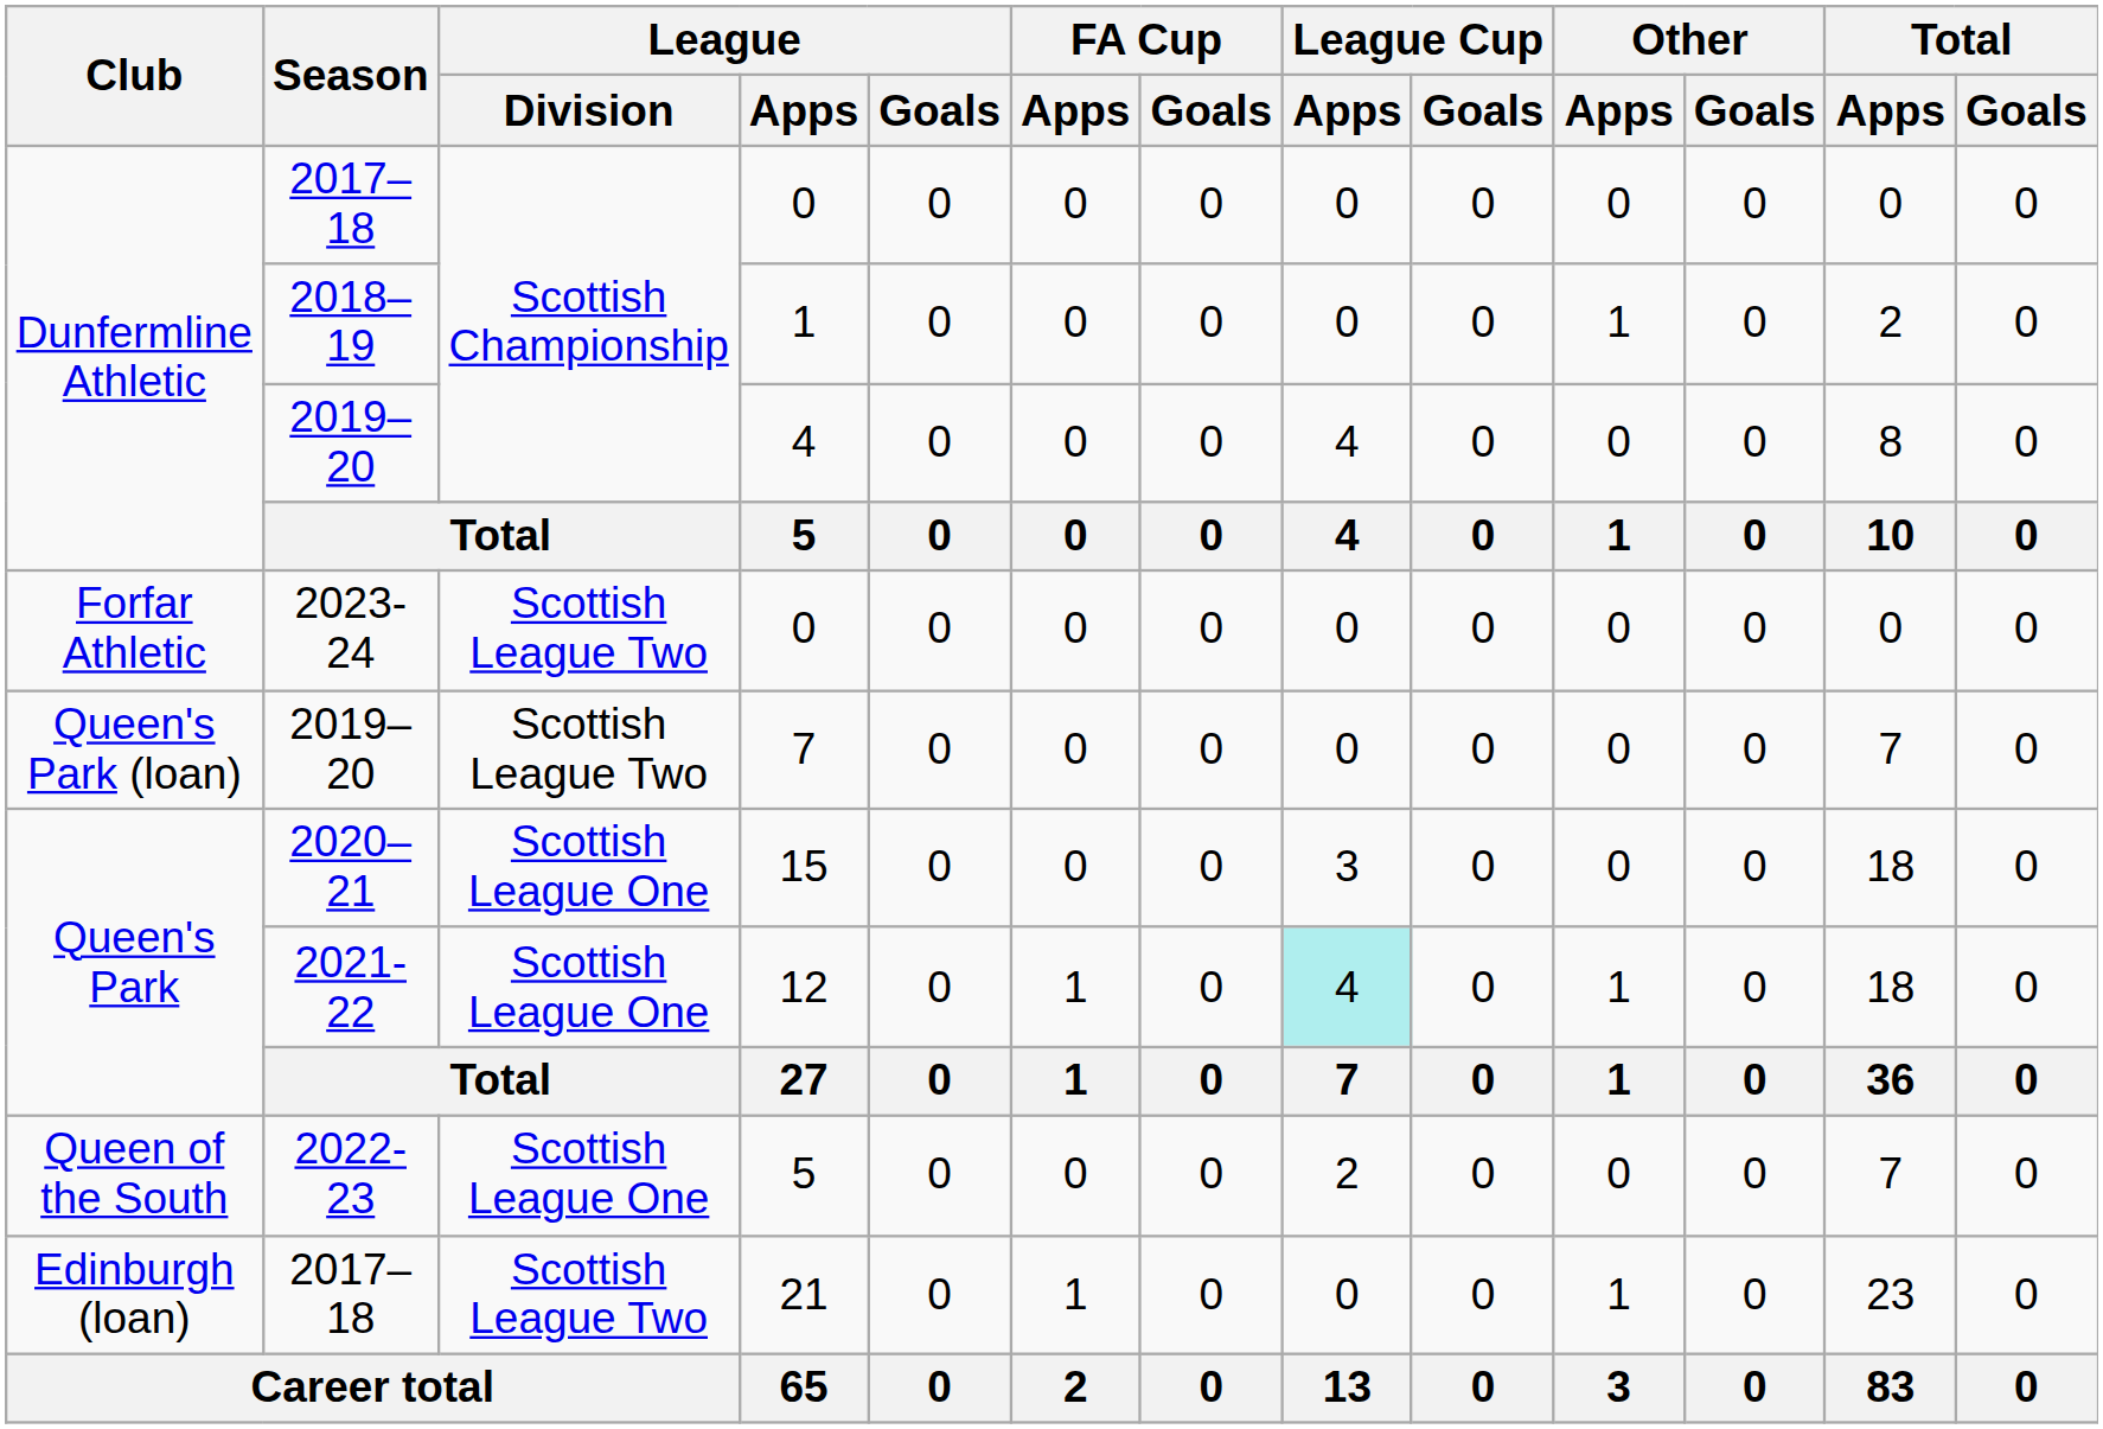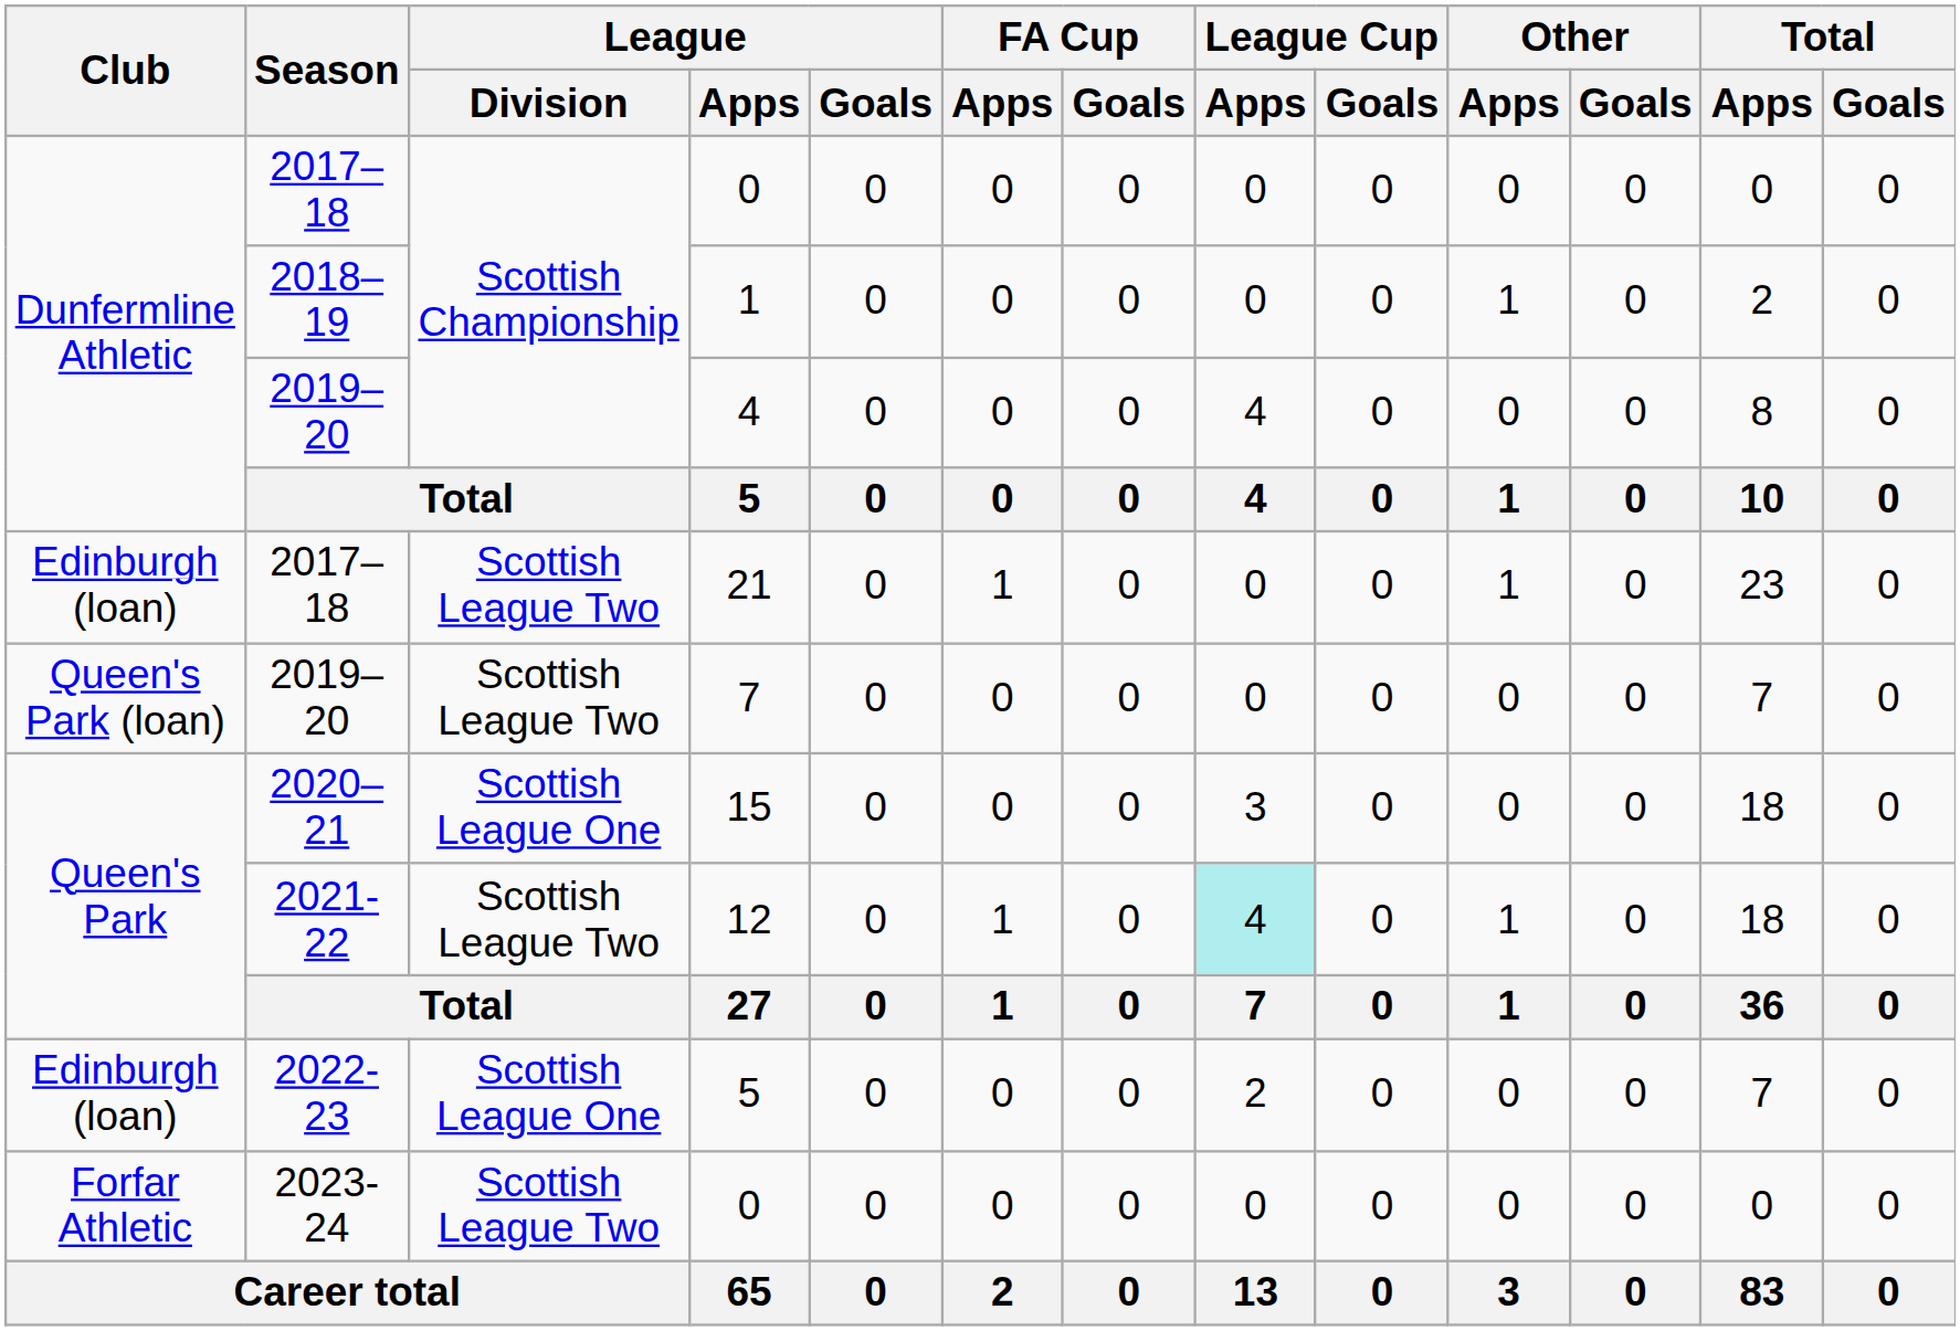rows swapped: 21 <-> 2023-24 / 0
12 | League / Division: Scottish League One -> Scottish League Two
2022-23 / 5 | Club: Queen of the South -> Edinburgh (loan)
